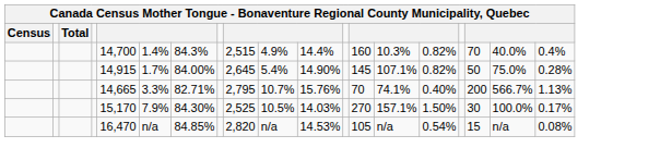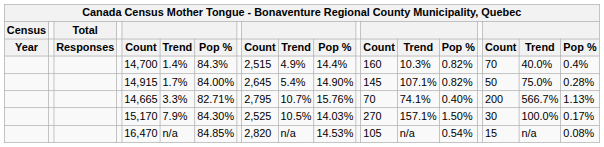+ row: Year | Responses | Count | Trend | Pop % | Count | Trend | Pop % | Count | Trend | Pop % | Count | Trend | Pop %
